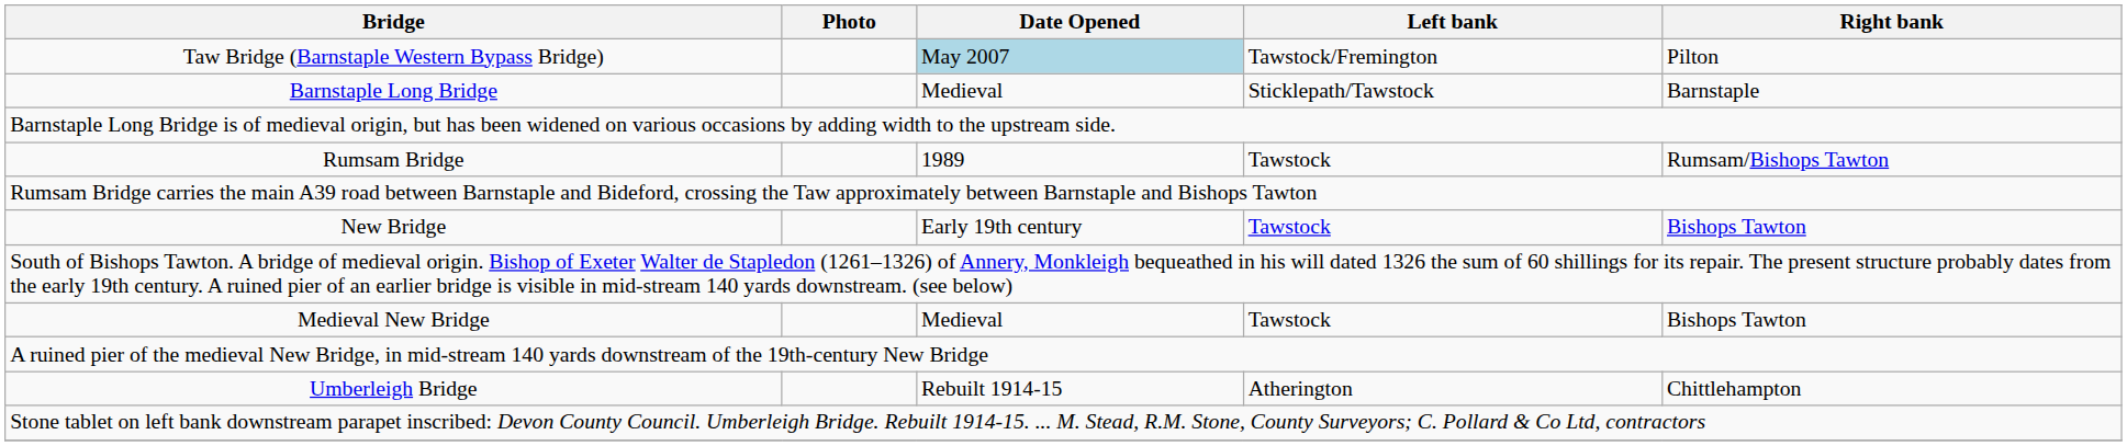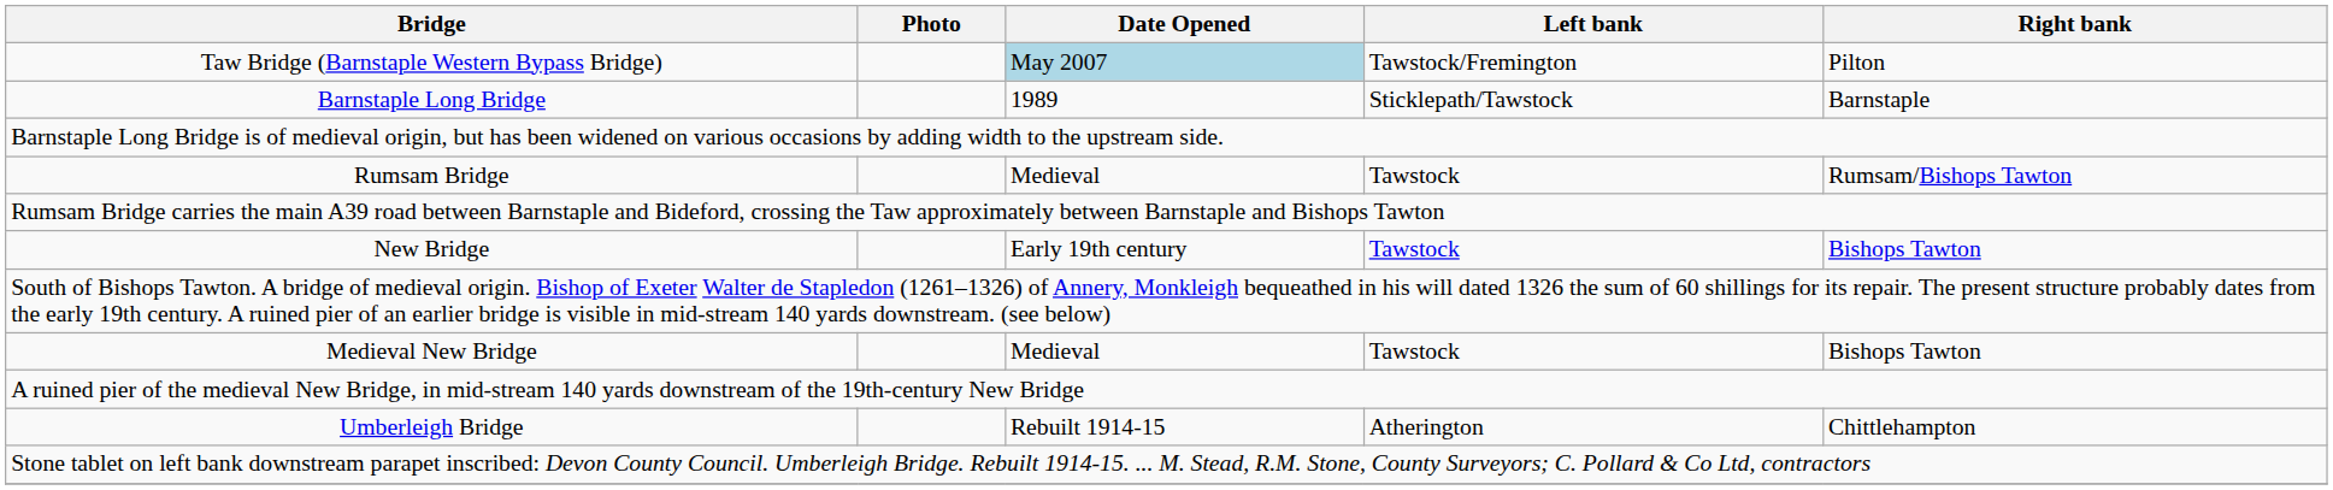Barnstaple Long Bridge | Date Opened: Medieval -> 1989
Rumsam Bridge | Date Opened: 1989 -> Medieval
